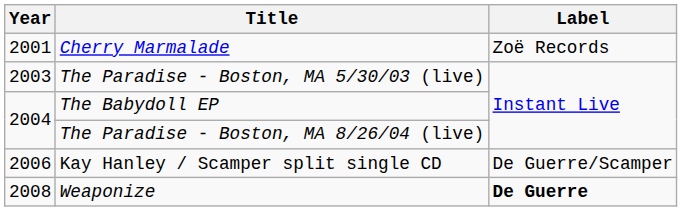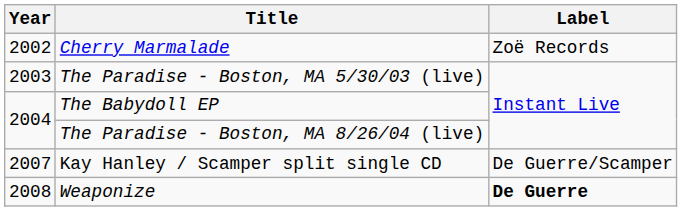Cherry Marmalade | Year: 2001 -> 2002
Kay Hanley / Scamper split single CD | Year: 2006 -> 2007
